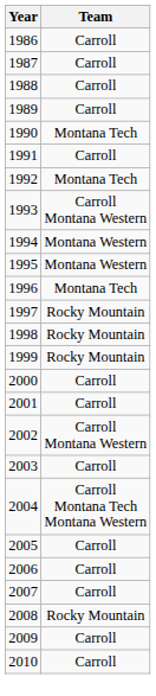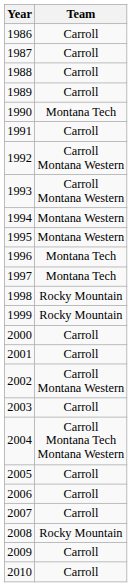1992 | Team: Montana Tech -> Carroll Montana Western
1997 | Team: Rocky Mountain -> Montana Tech
